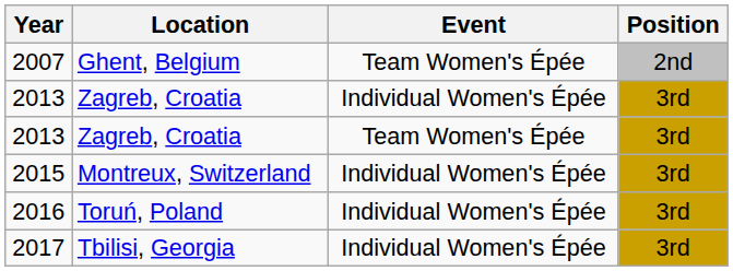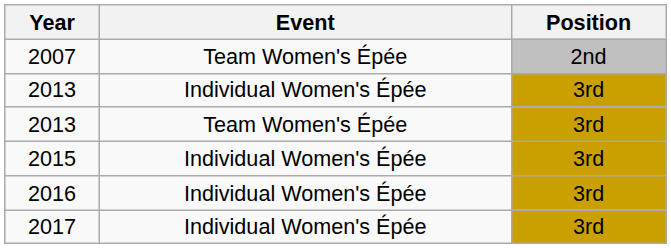- column: Location | Ghent, Belgium | Zagreb, Croatia | Zagreb, Croatia | Montreux, Switzerland | Toruń, Poland | Tbilisi, Georgia
